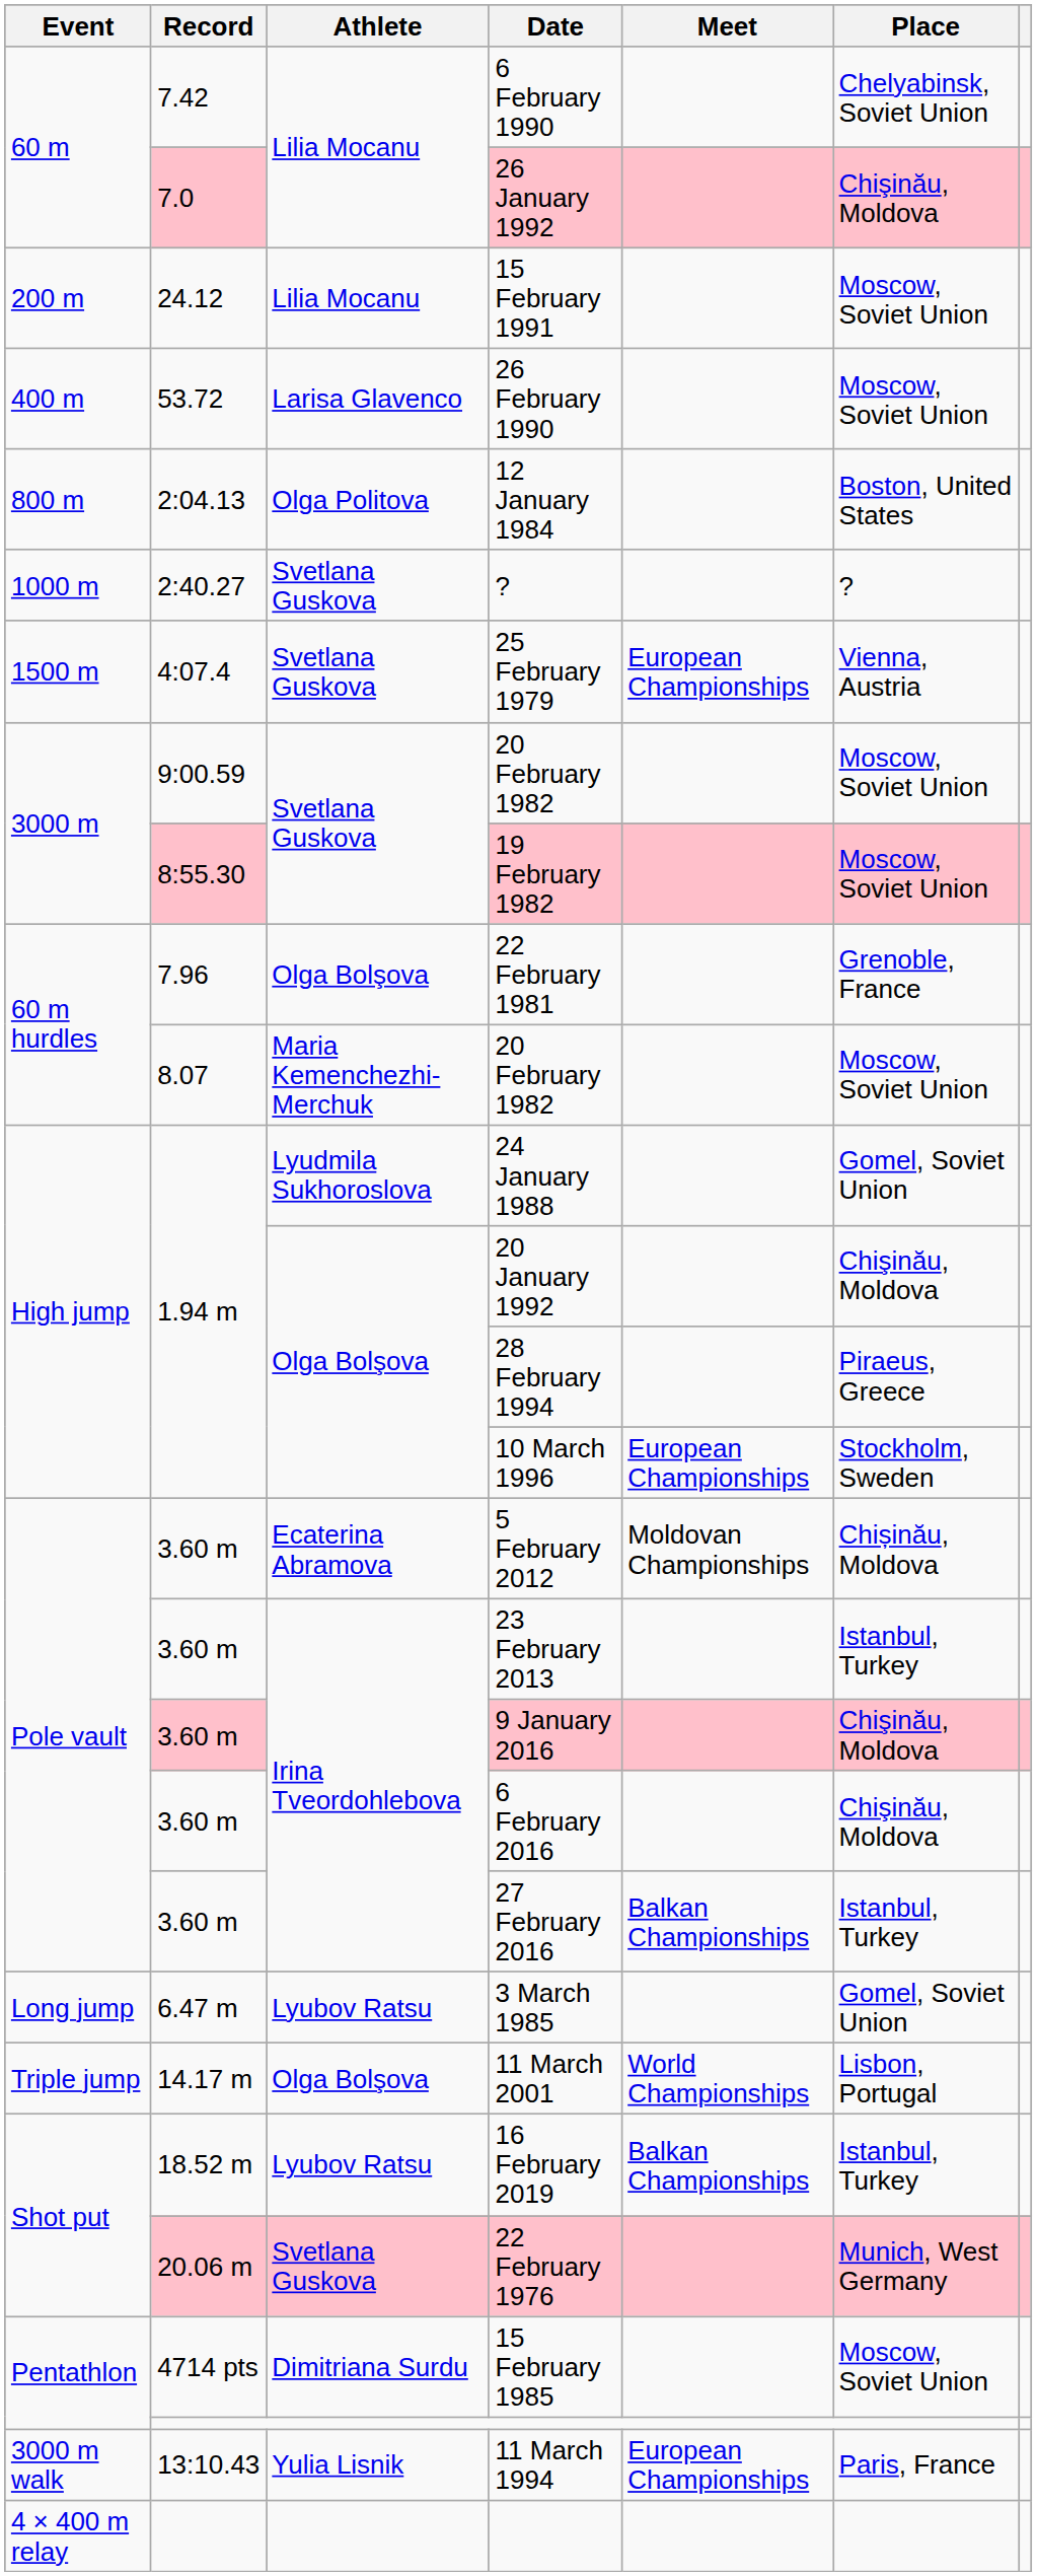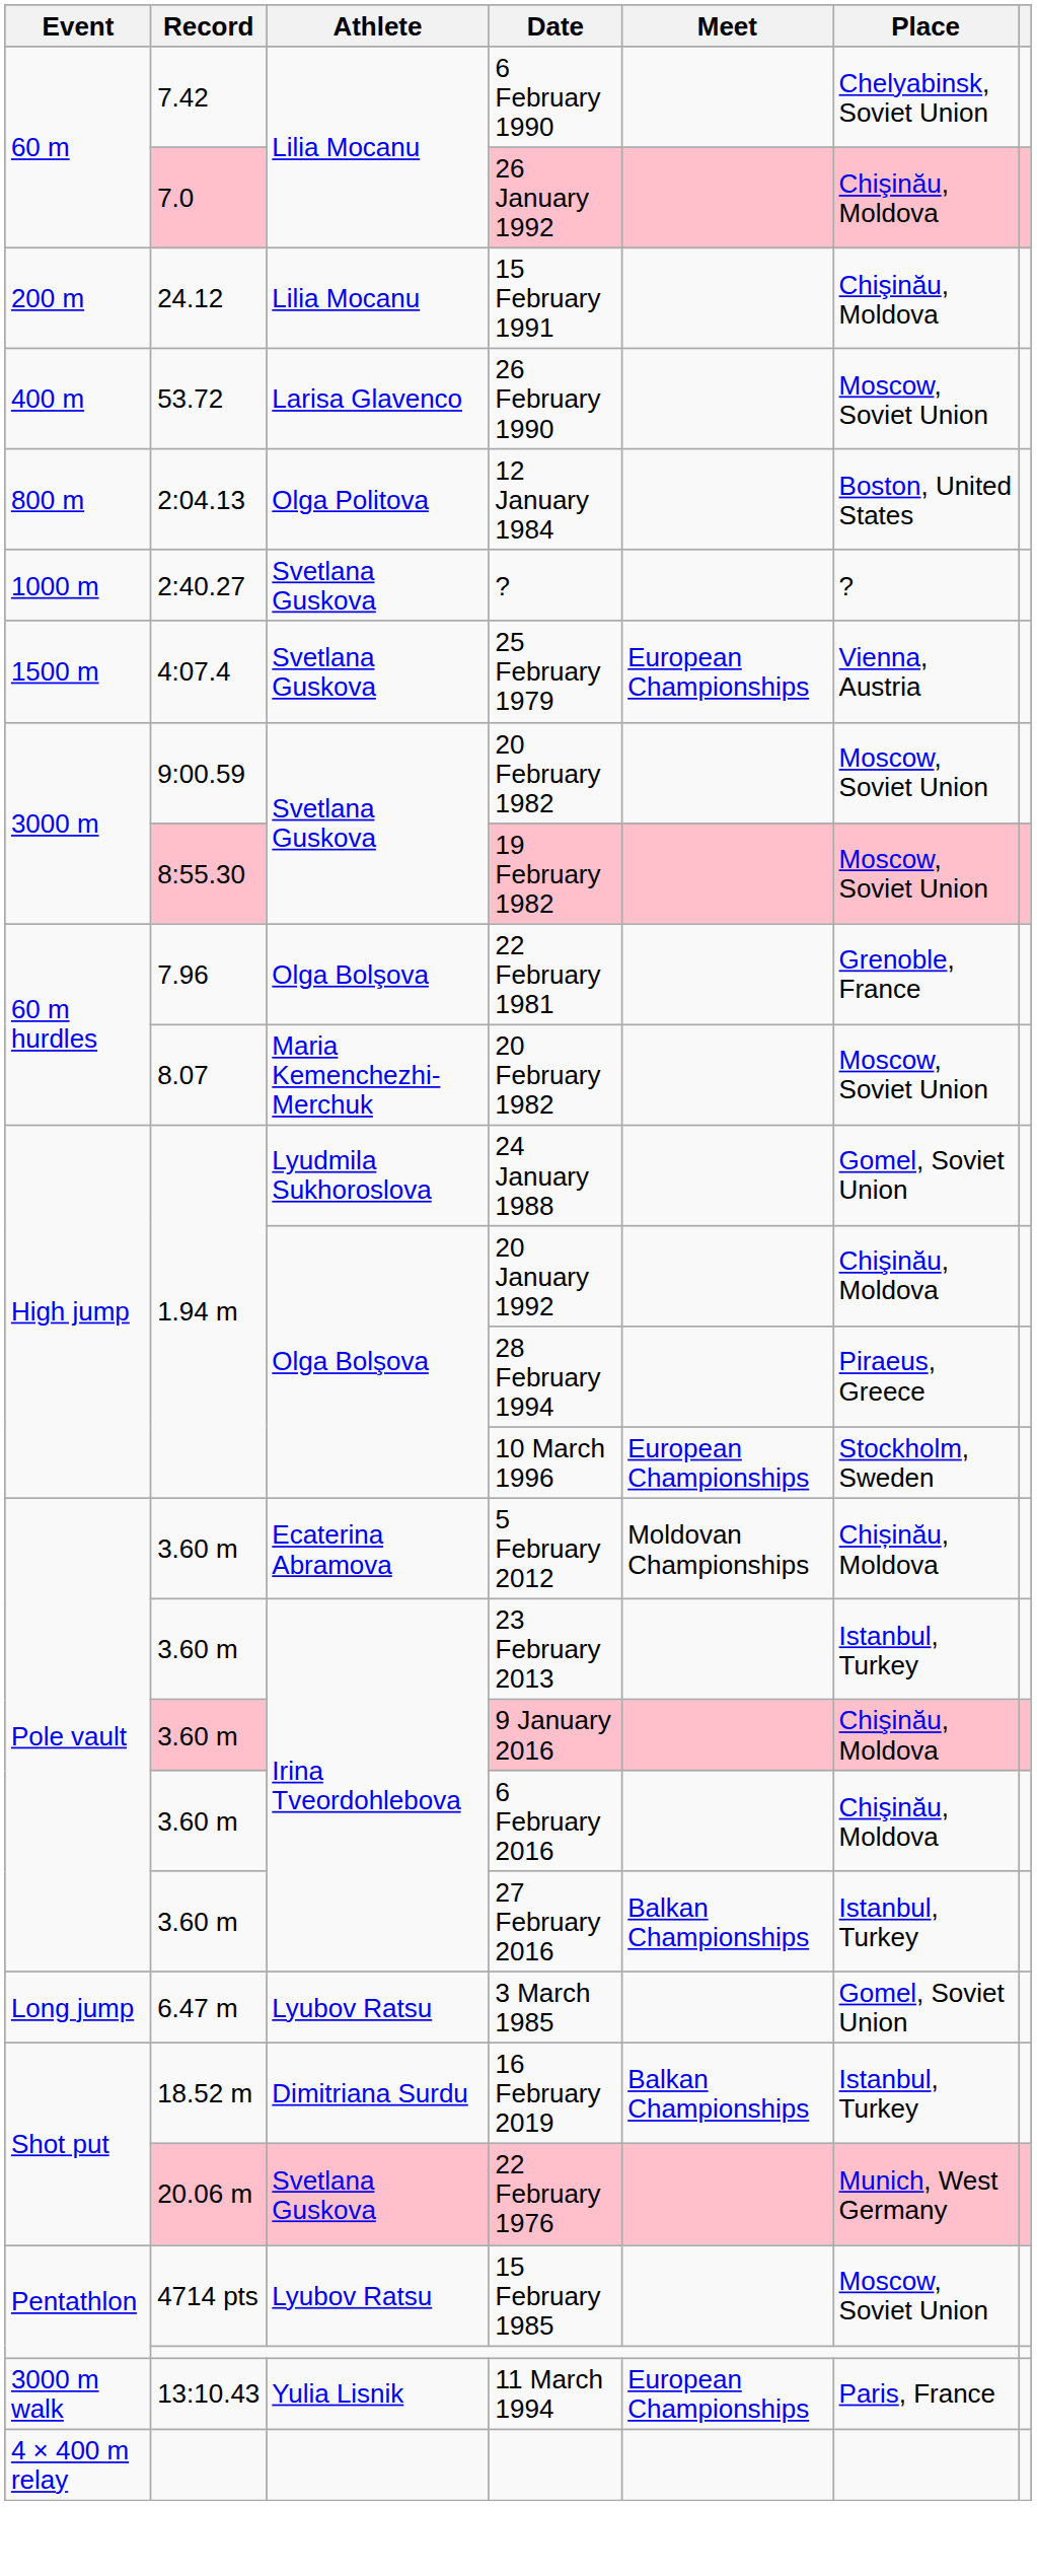15 February 1991 | Place: Moscow, Soviet Union -> Chişinău, Moldova
- row: Triple jump | 14.17 m | Olga Bolşova | 11 March 2001 | World Championships | Lisbon, Portugal
16 February 2019 | Athlete: Lyubov Ratsu -> Dimitriana Surdu
15 February 1985 | Athlete: Dimitriana Surdu -> Lyubov Ratsu
